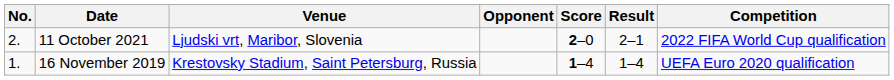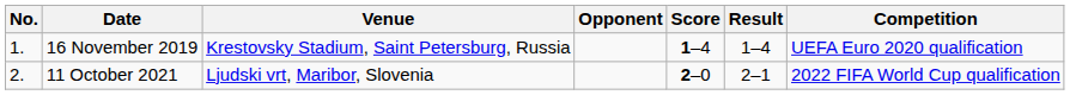rows swapped: 16 November 2019 <-> 11 October 2021
